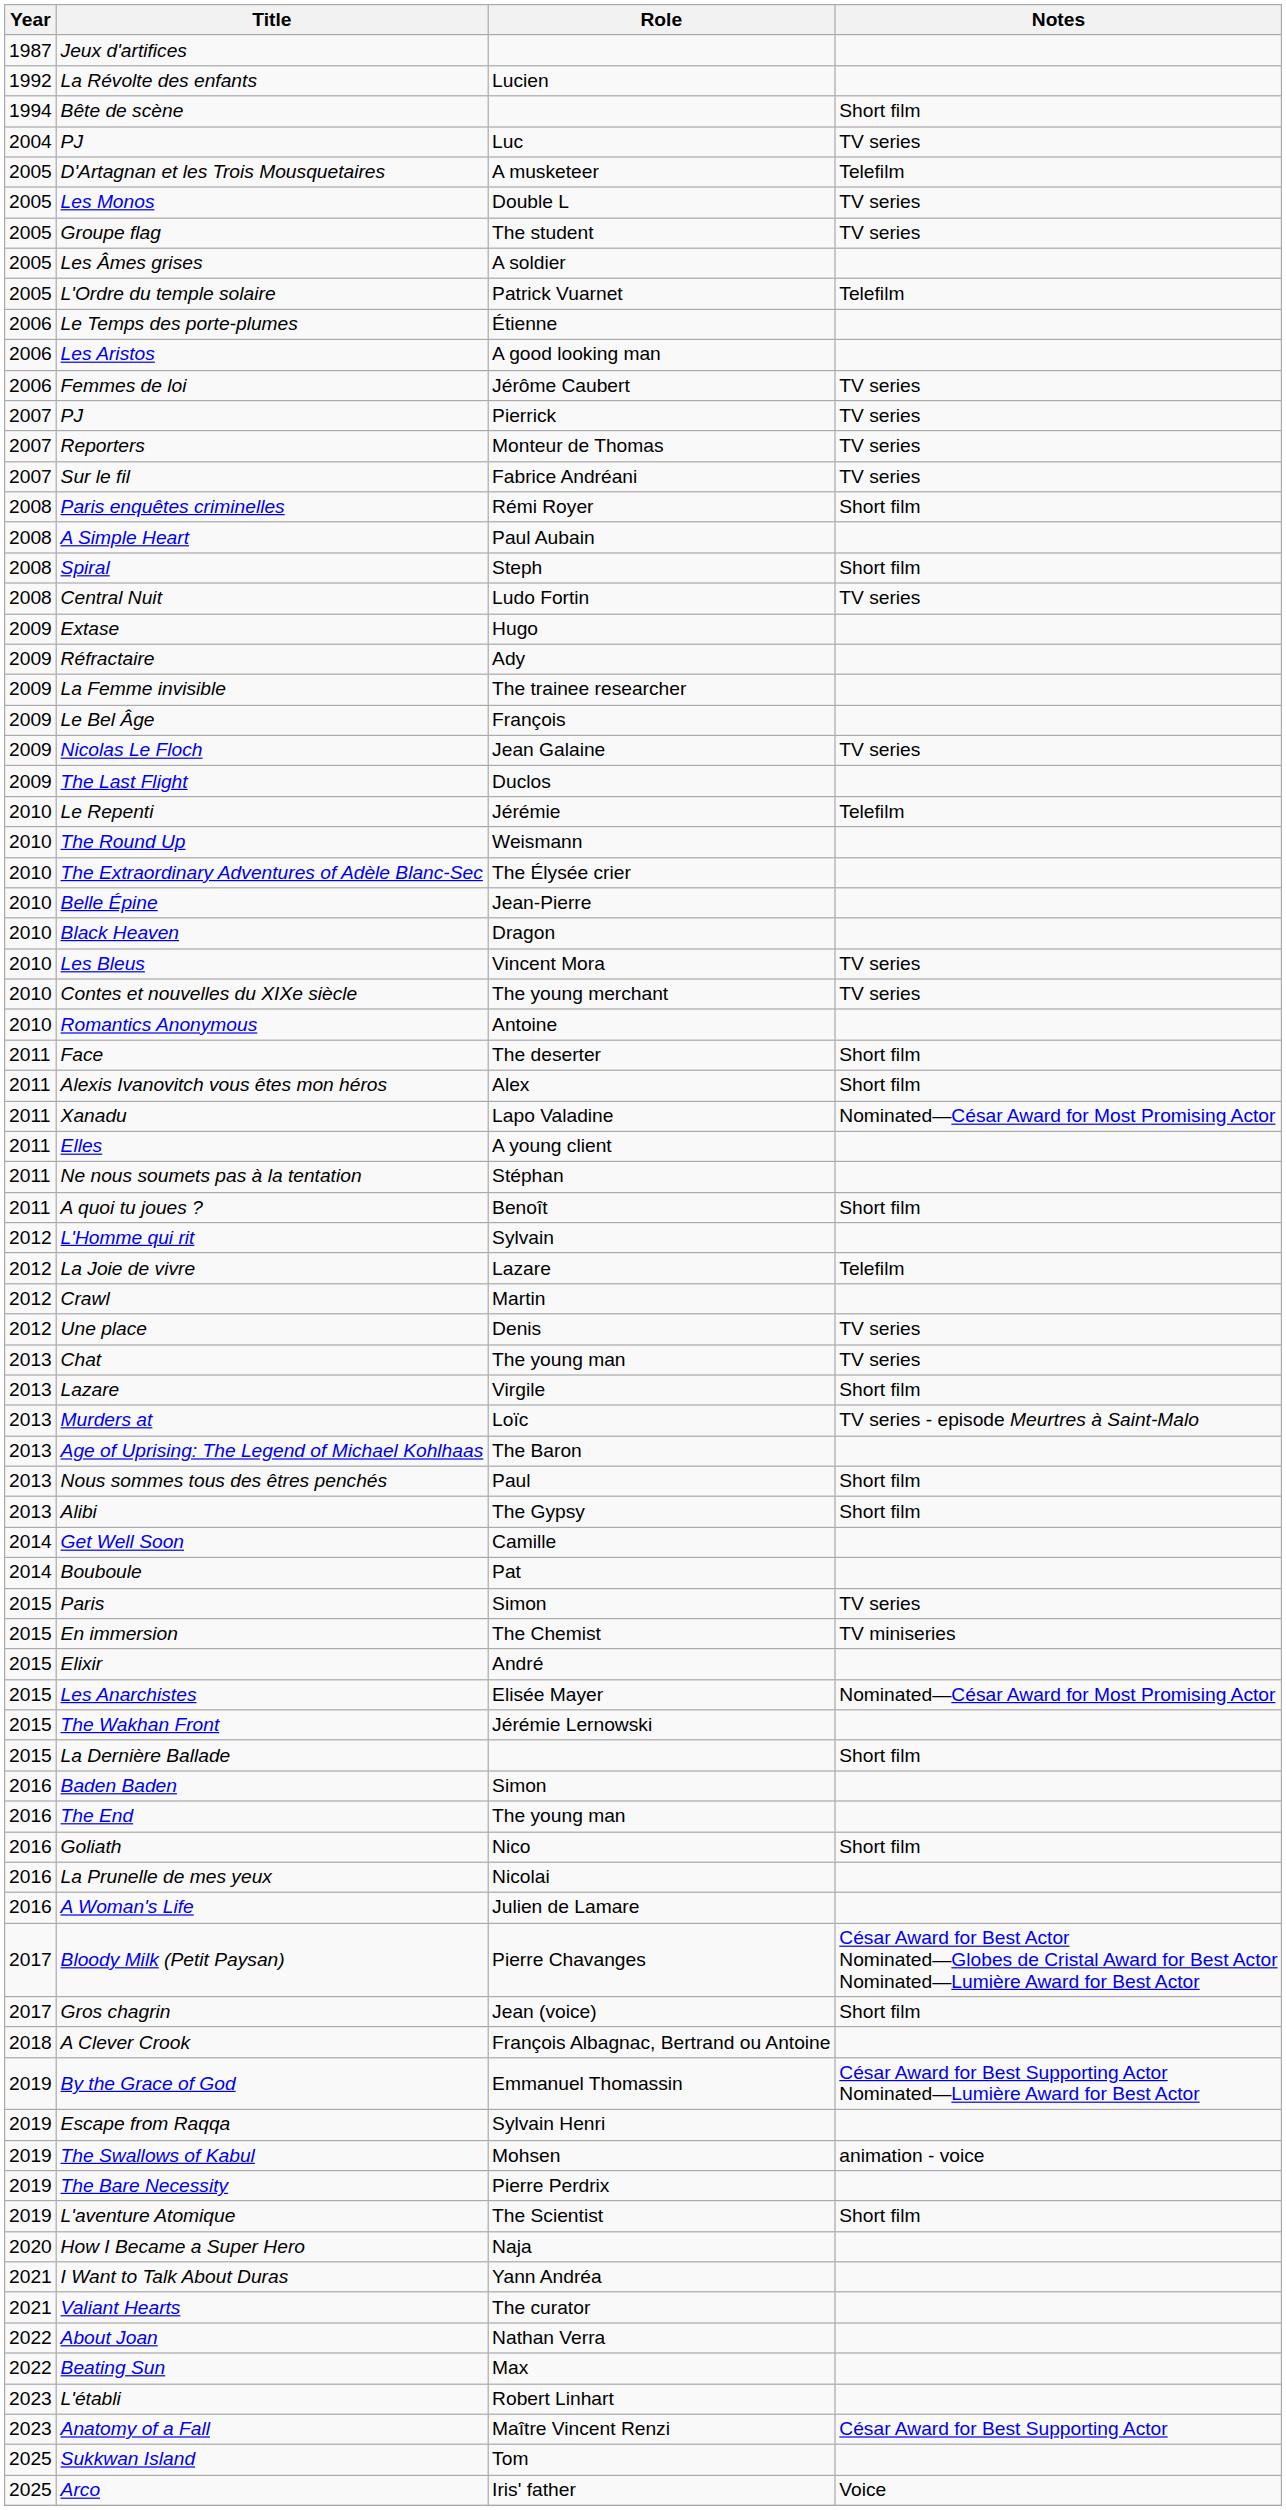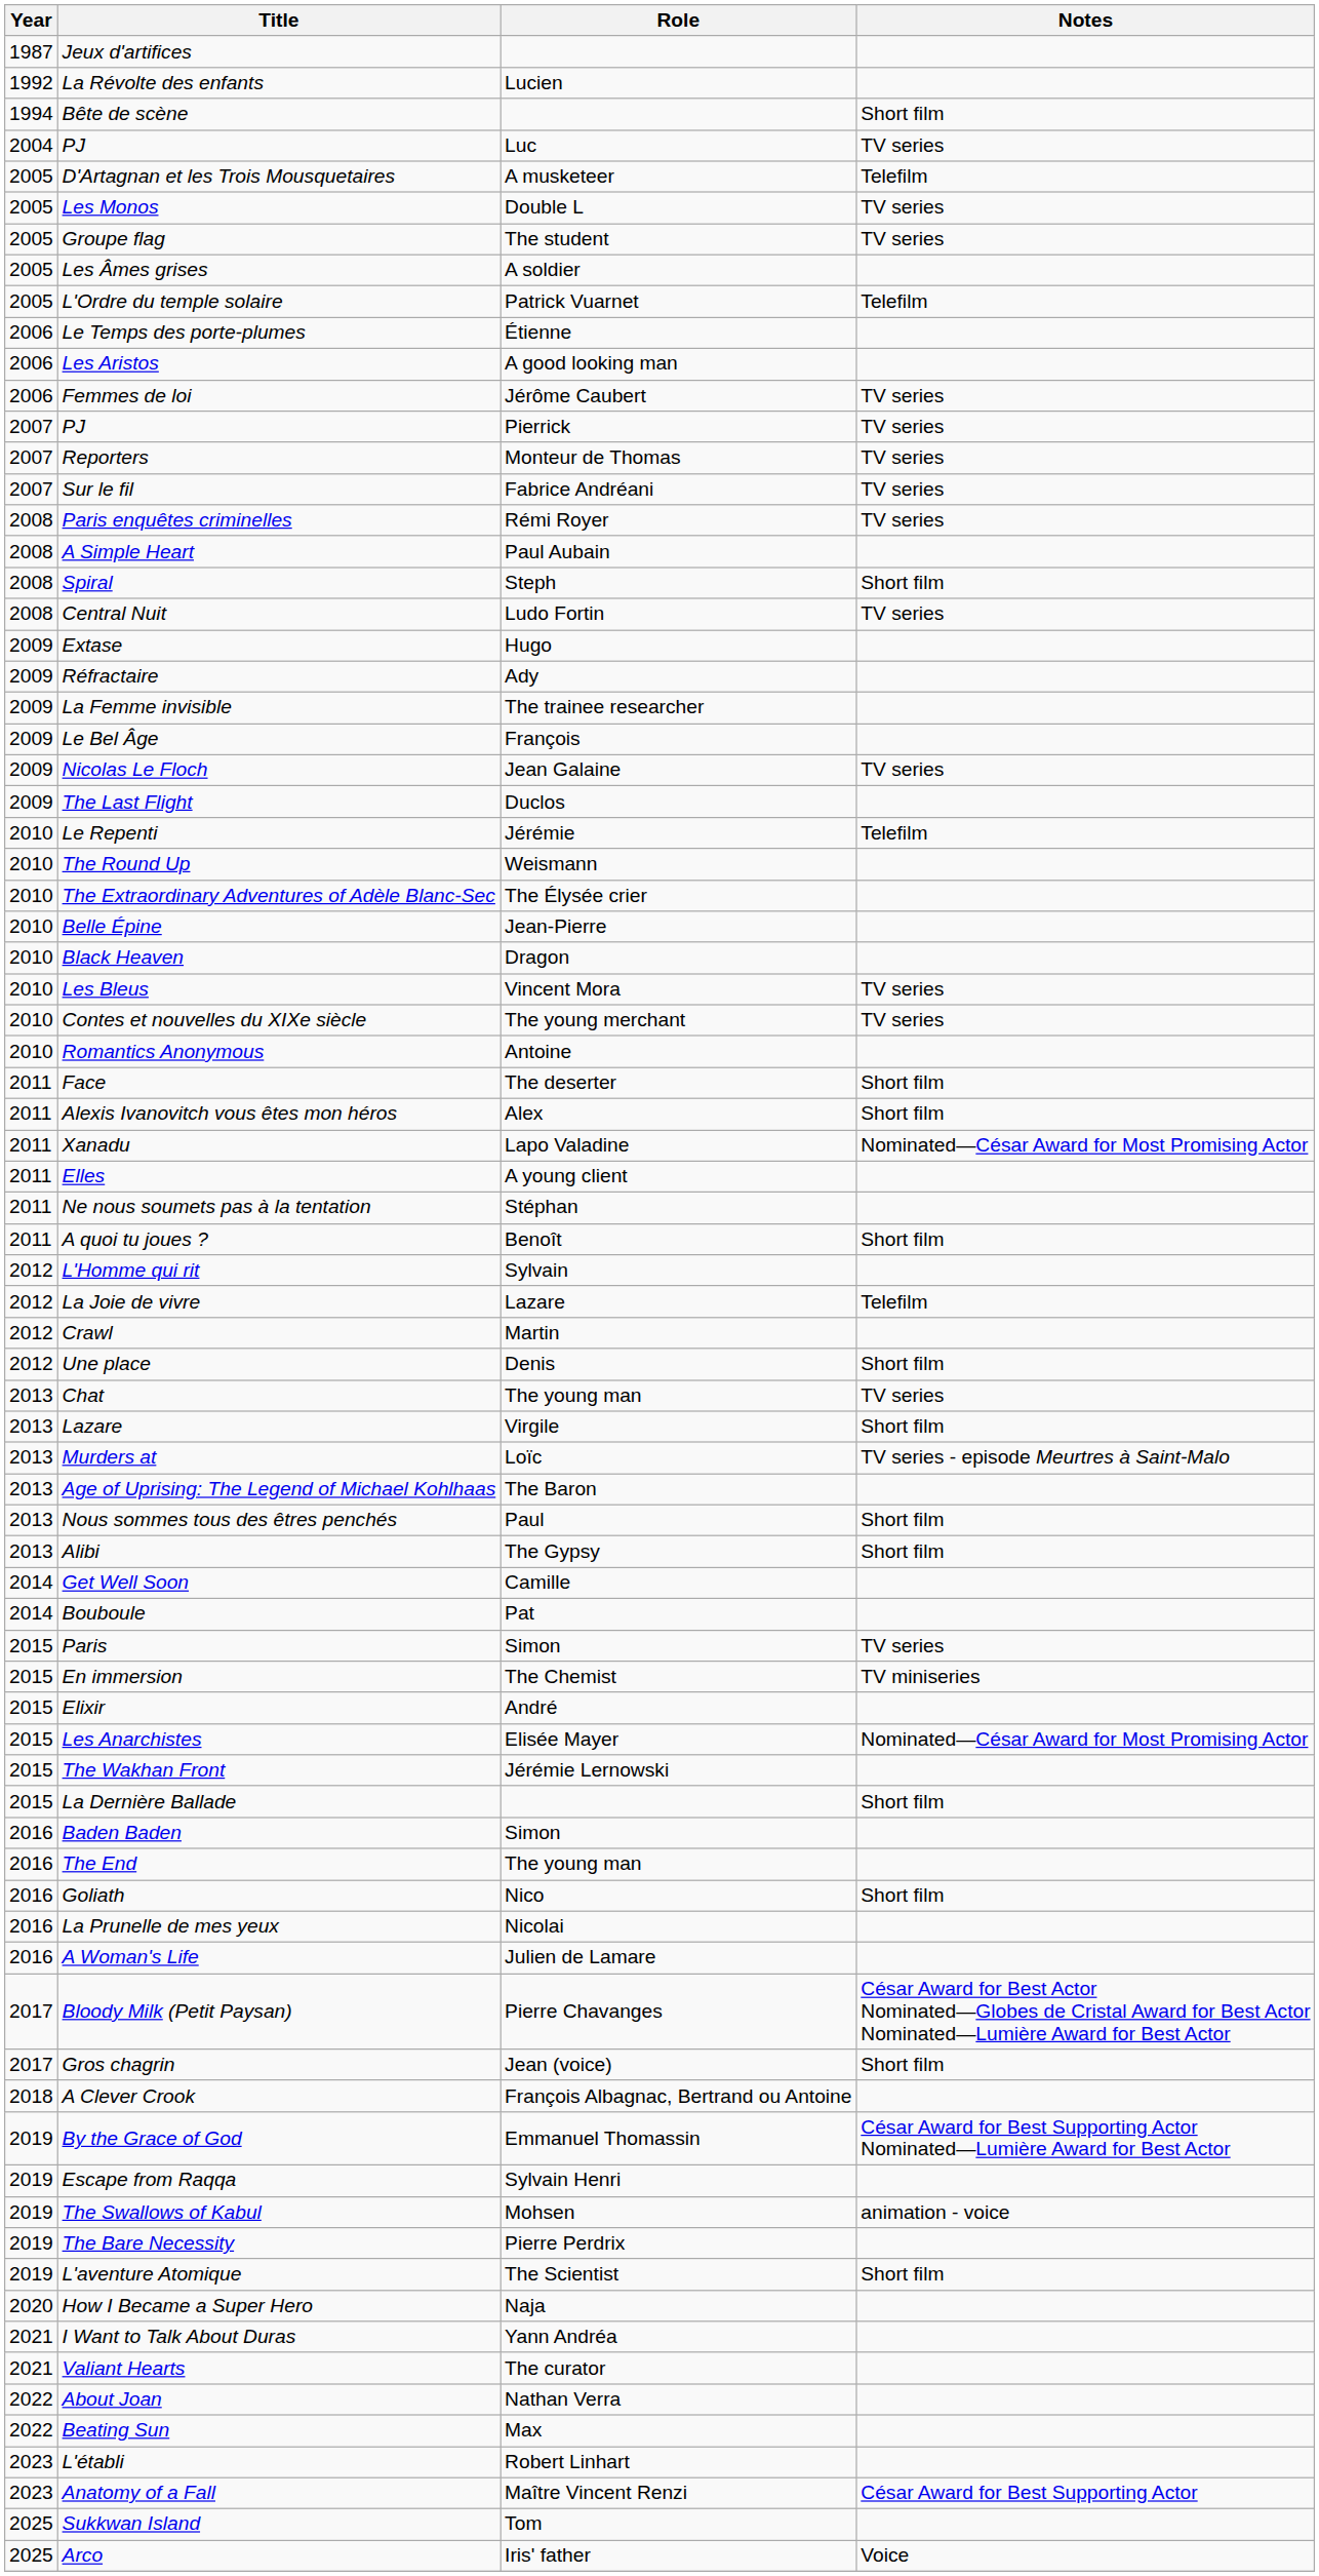Paris enquêtes criminelles | Notes: Short film -> TV series
Une place | Notes: TV series -> Short film
